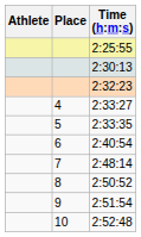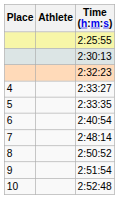columns swapped: Place <-> Athlete
